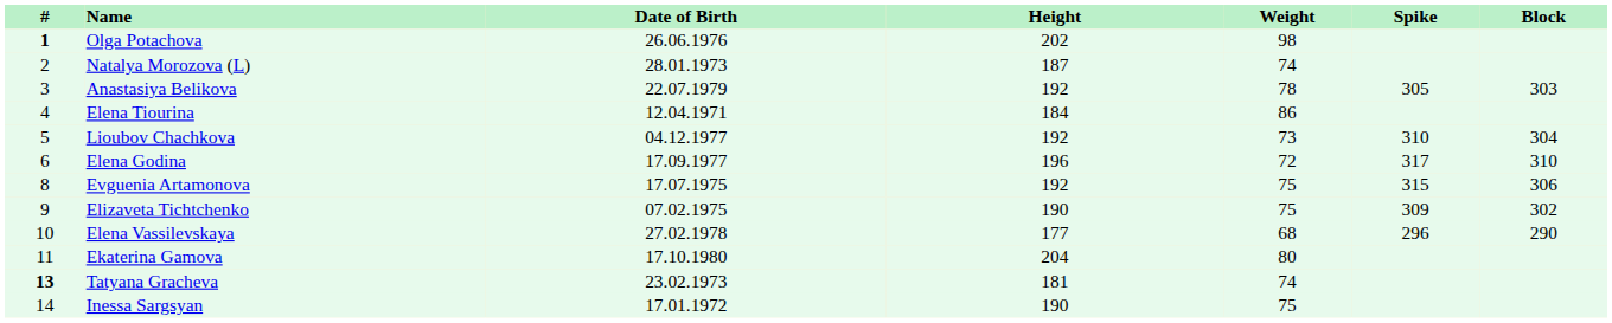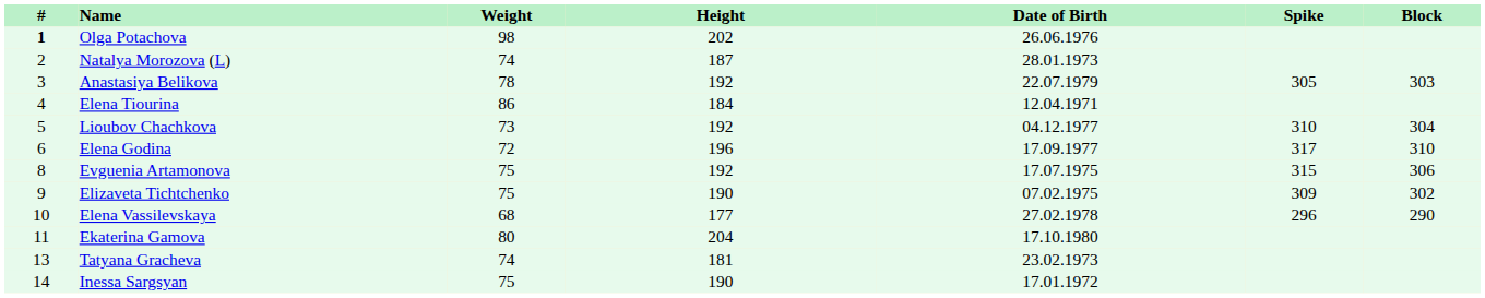columns swapped: Date of Birth <-> Weight
Tatyana Gracheva | #: bold -> normal
